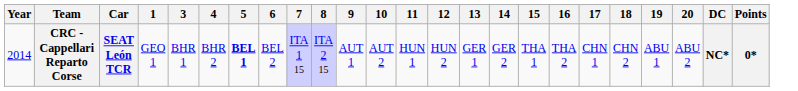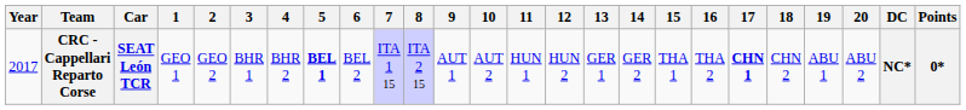+ column: 2 | GEO 2
CRC - Cappellari Reparto Corse | Year: 2014 -> 2017
CRC - Cappellari Reparto Corse | 17: normal -> bold
